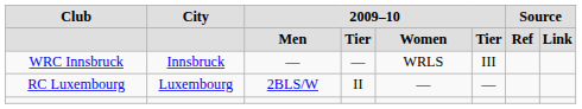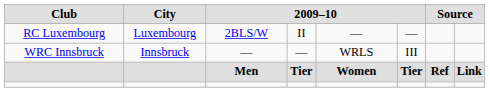rows swapped: Men <-> 2BLS/W
